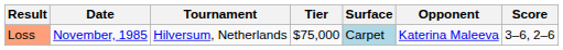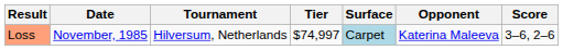Loss | Tier: $75,000 -> $74,997
